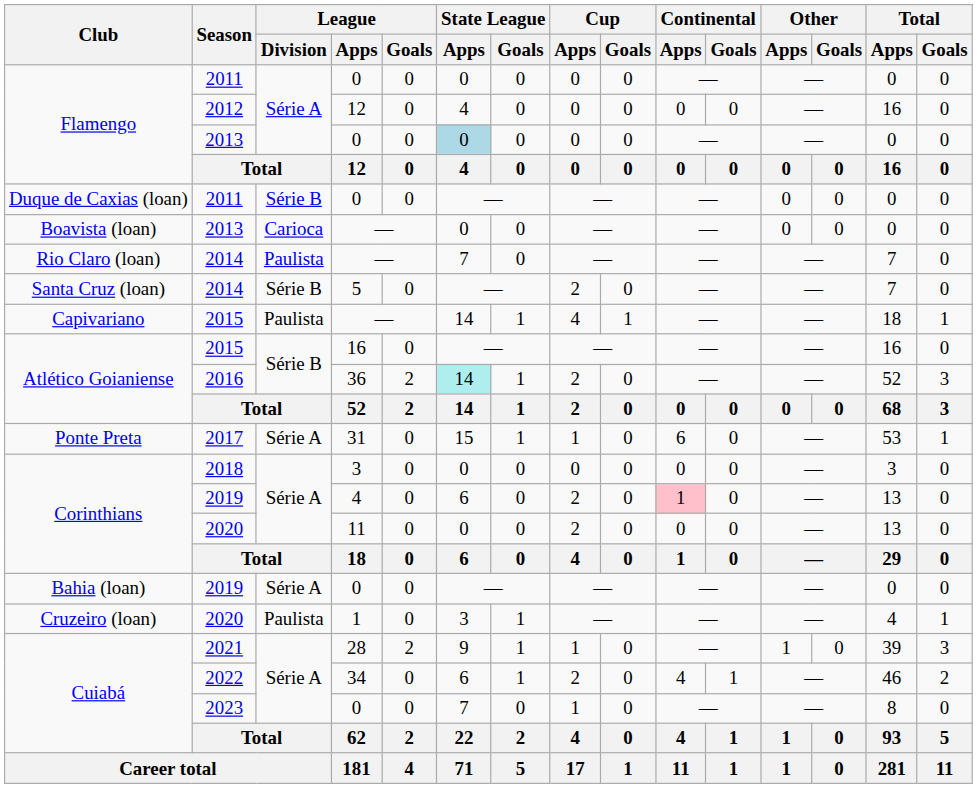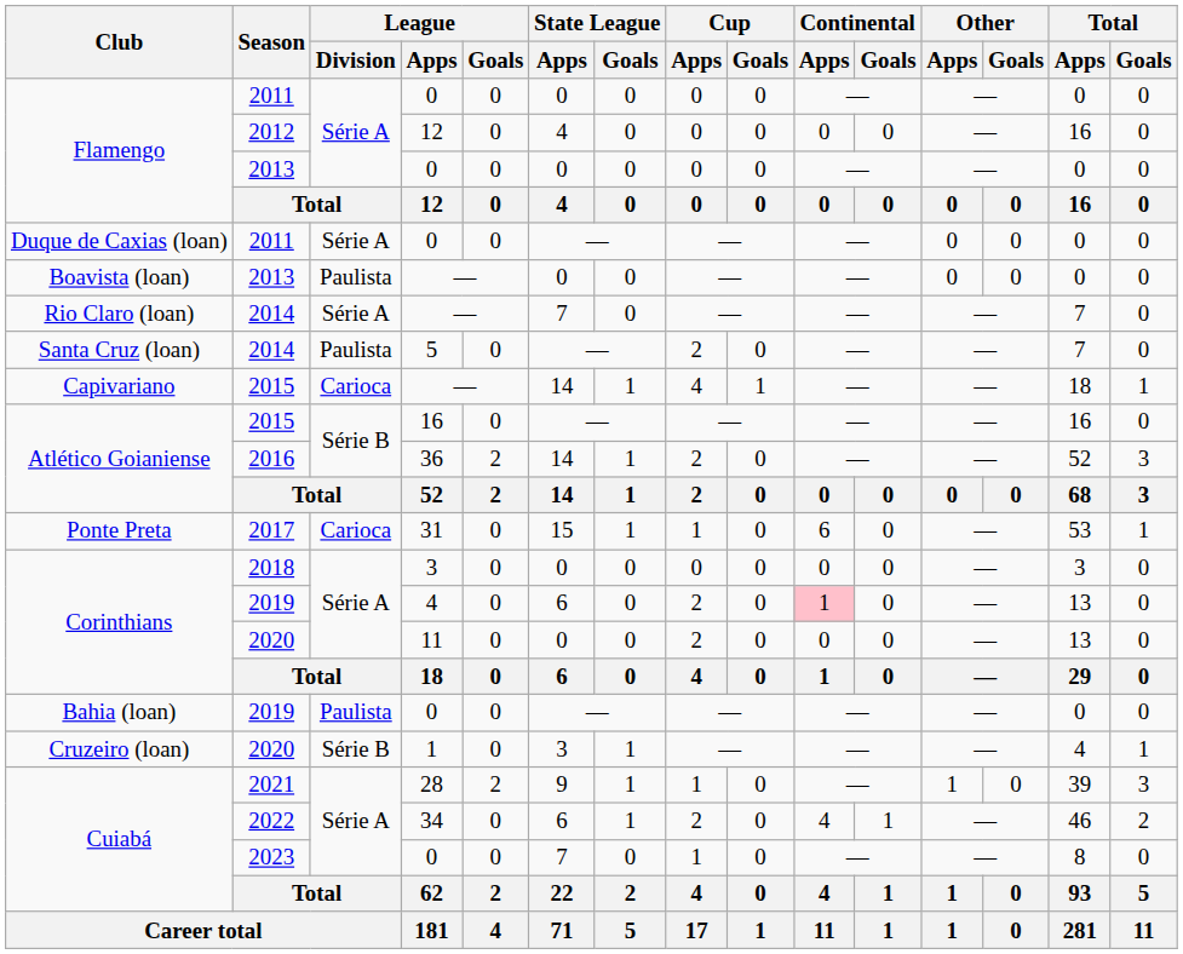Flamengo / 2013 | State League / Apps: lightblue background -> no background
Duque de Caxias (loan) / 2011 | League / Division: Série B -> Série A
Boavista (loan) / 2013 | League / Division: Carioca -> Paulista
Rio Claro (loan) / 2014 | League / Division: Paulista -> Série A
Santa Cruz (loan) / 2014 | League / Division: Série B -> Paulista
Capivariano / 2015 | League / Division: Paulista -> Carioca
2016 | State League / Apps: paleturquoise background -> no background
2017 | League / Division: Série A -> Carioca
Bahia (loan) / 2019 | League / Division: Série A -> Paulista
Cruzeiro (loan) / 2020 | League / Division: Paulista -> Série B
